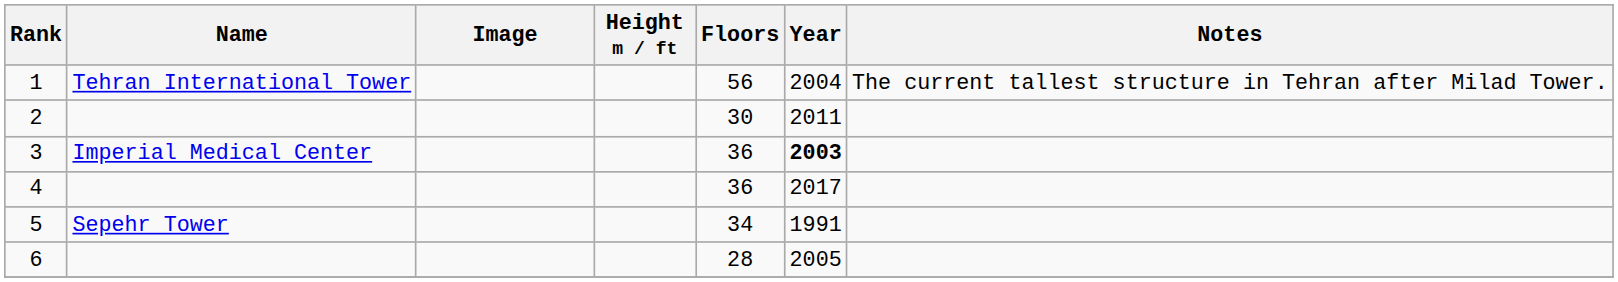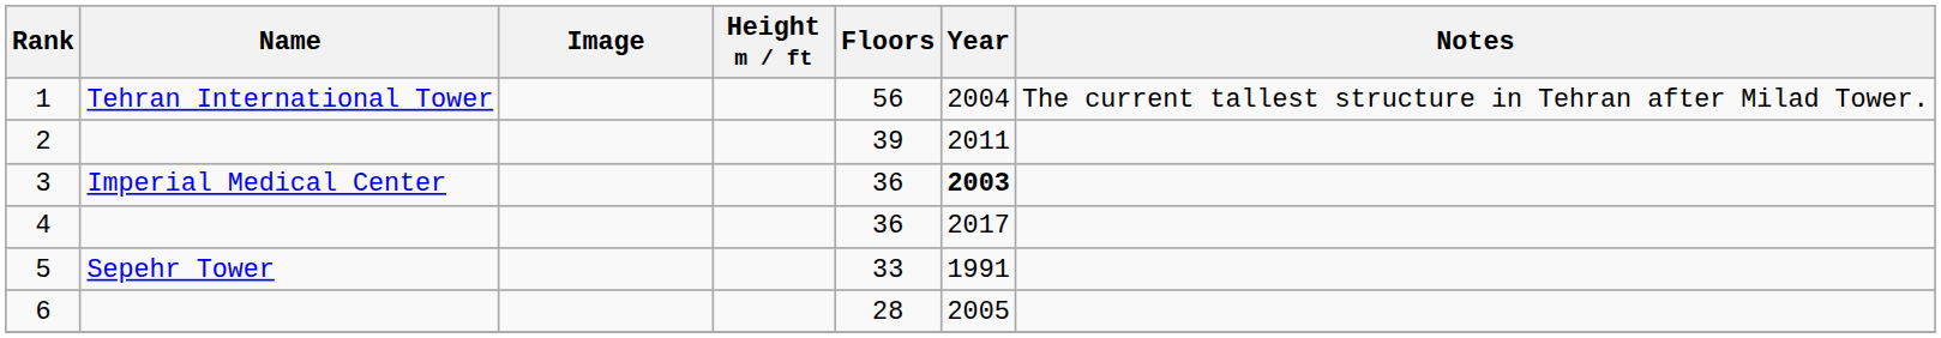2 | Floors: 30 -> 39
5 | Floors: 34 -> 33
